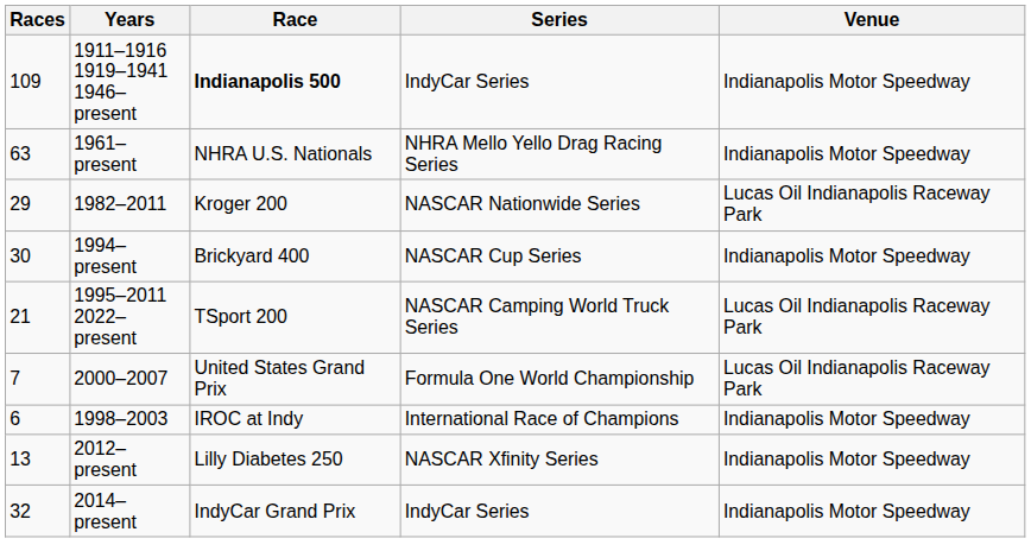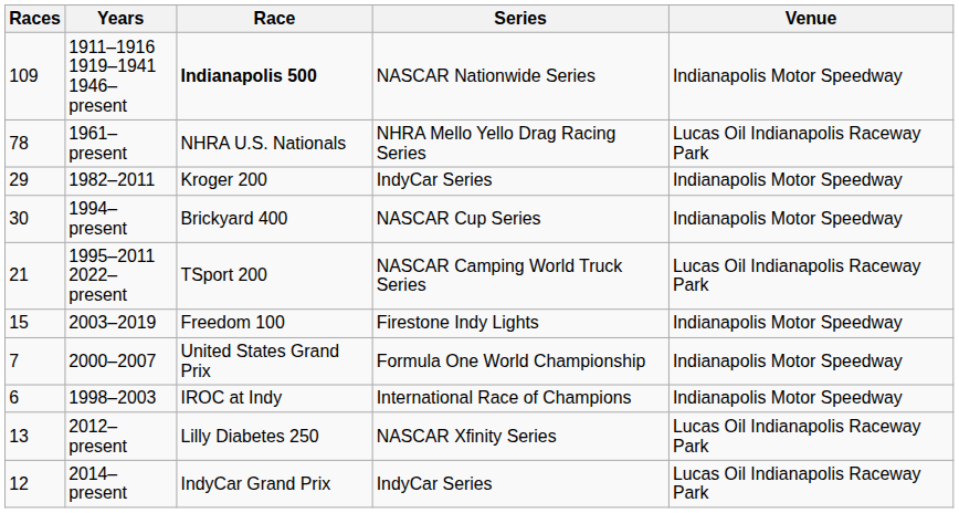1911–1916 1919–1941 1946–present | Series: IndyCar Series -> NASCAR Nationwide Series
1961–present | Races: 63 -> 78
1961–present | Venue: Indianapolis Motor Speedway -> Lucas Oil Indianapolis Raceway Park
1982–2011 | Series: NASCAR Nationwide Series -> IndyCar Series
1982–2011 | Venue: Lucas Oil Indianapolis Raceway Park -> Indianapolis Motor Speedway
+ row: 15 | 2003–2019 | Freedom 100 | Firestone Indy Lights | Indianapolis Motor Speedway
2000–2007 | Venue: Lucas Oil Indianapolis Raceway Park -> Indianapolis Motor Speedway
2012–present | Venue: Indianapolis Motor Speedway -> Lucas Oil Indianapolis Raceway Park
2014–present | Races: 32 -> 12
2014–present | Venue: Indianapolis Motor Speedway -> Lucas Oil Indianapolis Raceway Park
